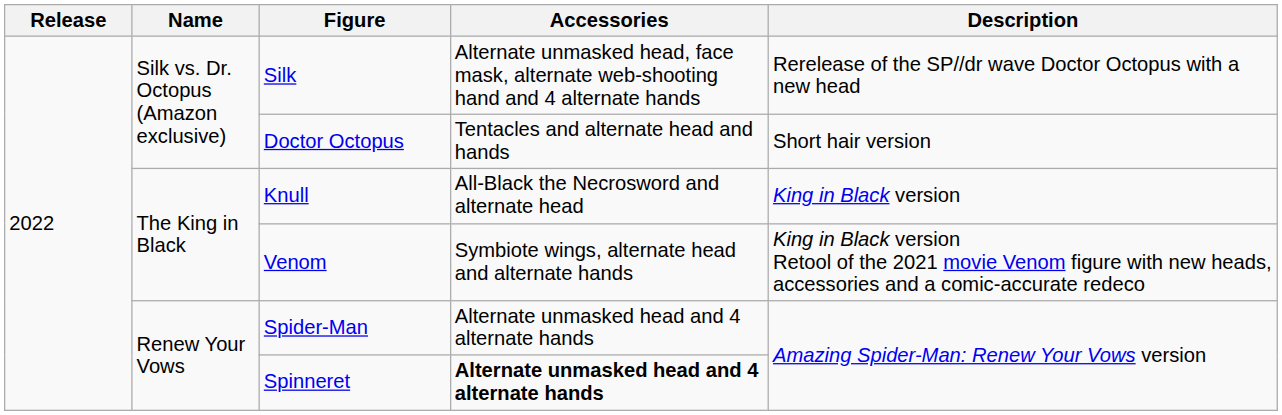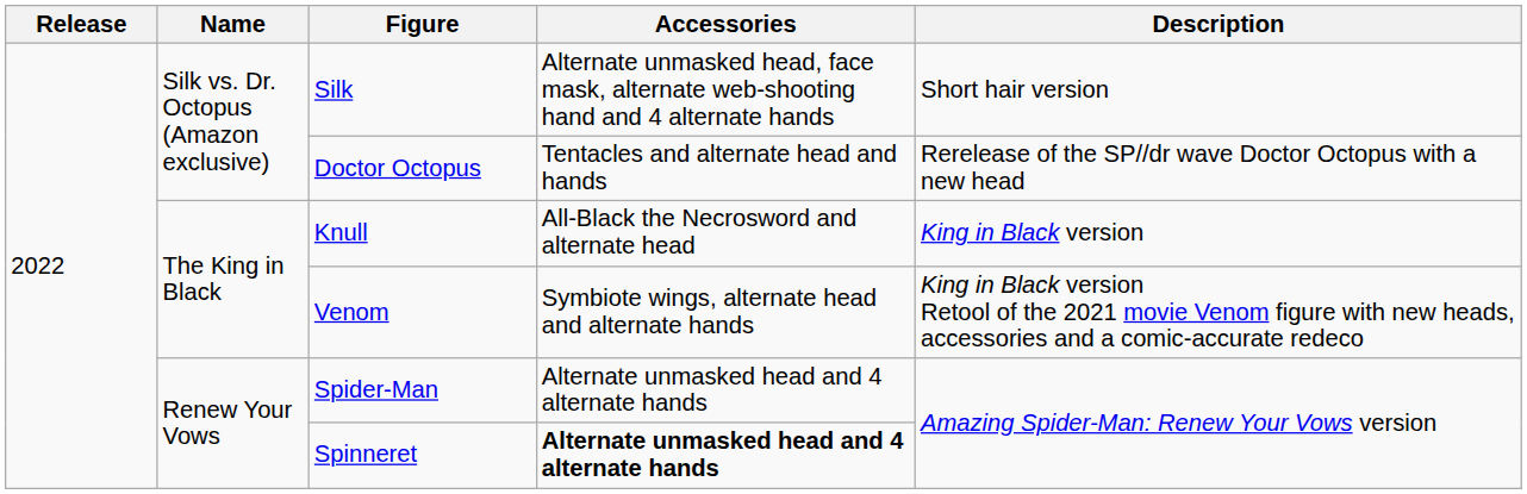Silk | Description: Rerelease of the SP//dr wave Doctor Octopus with a new head -> Short hair version
Doctor Octopus | Description: Short hair version -> Rerelease of the SP//dr wave Doctor Octopus with a new head
